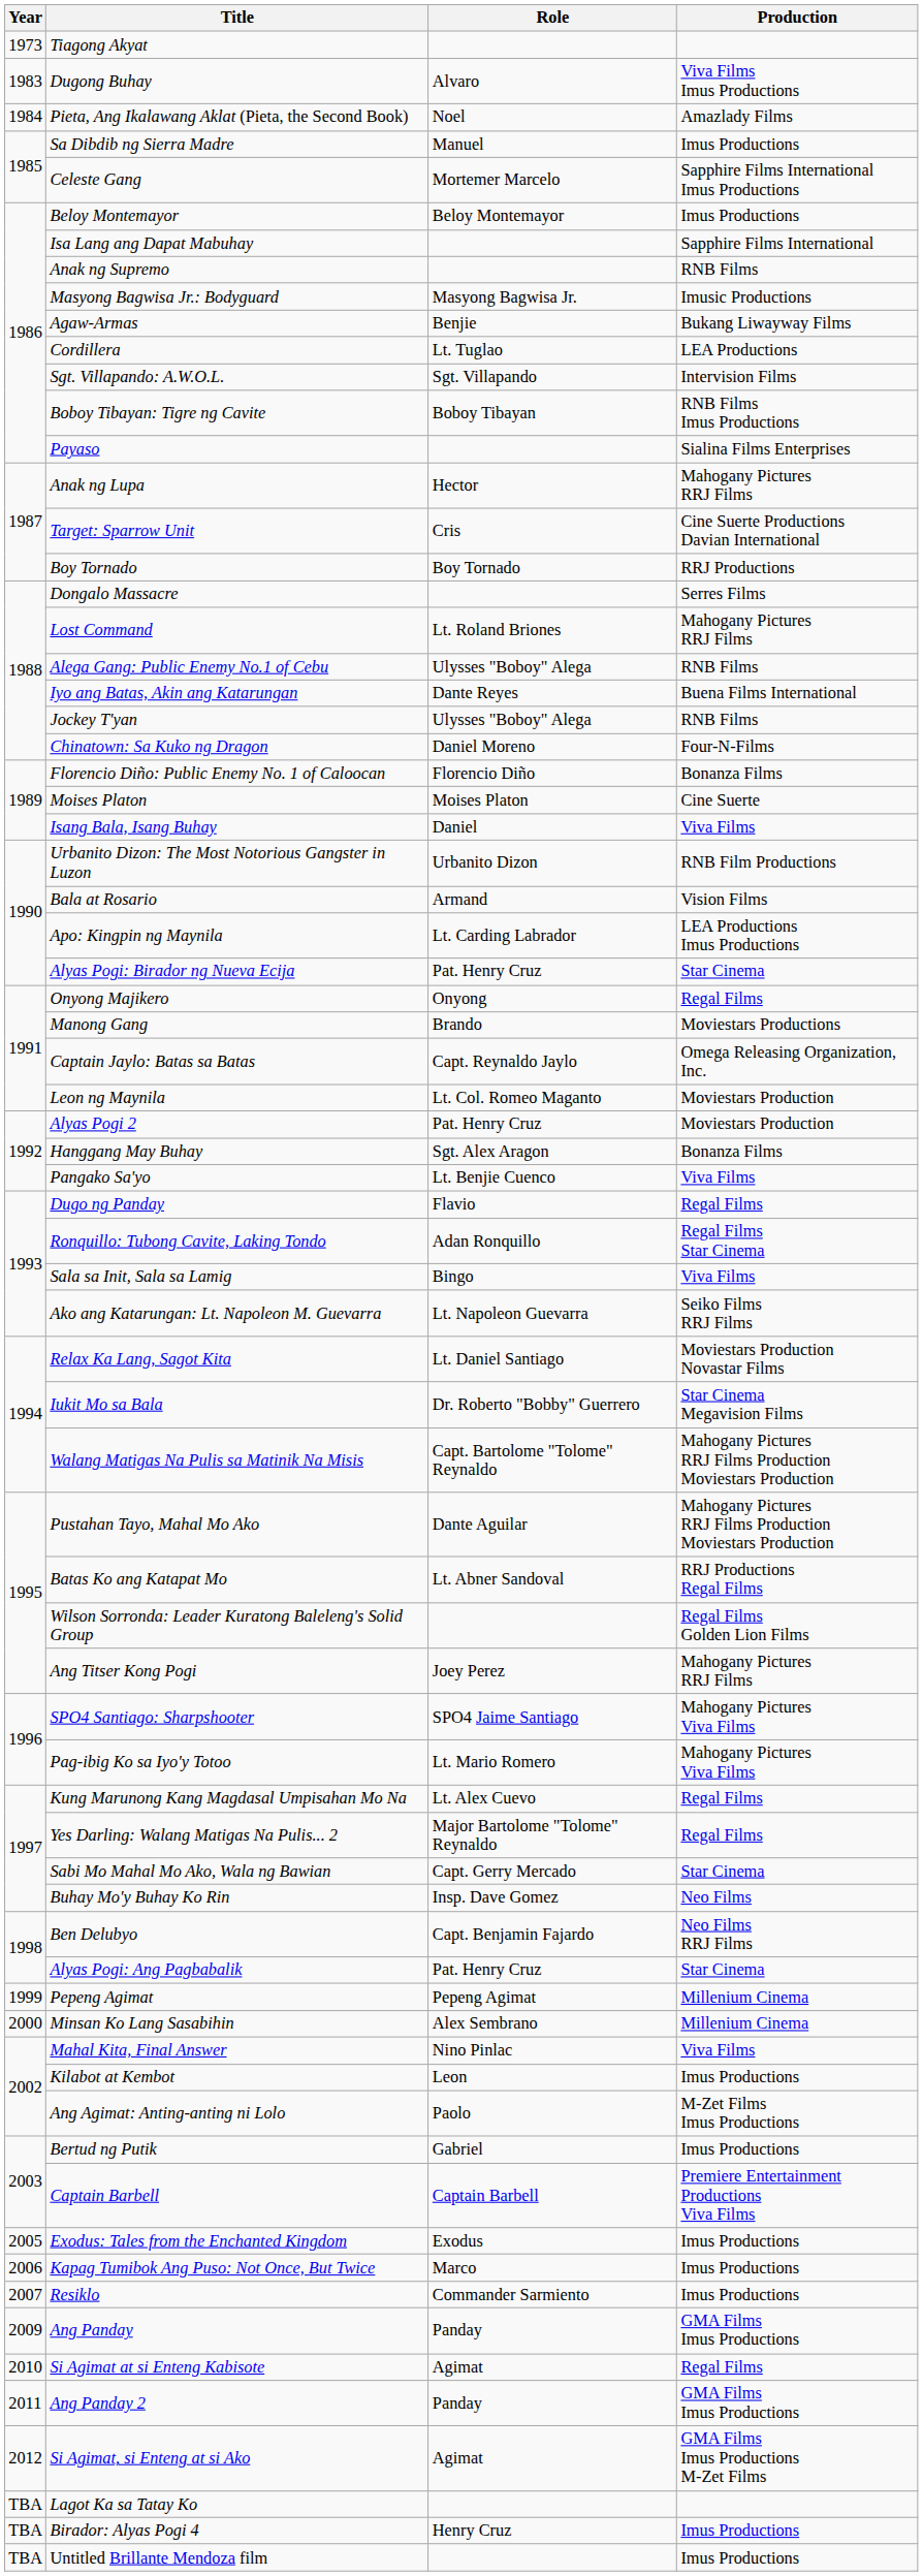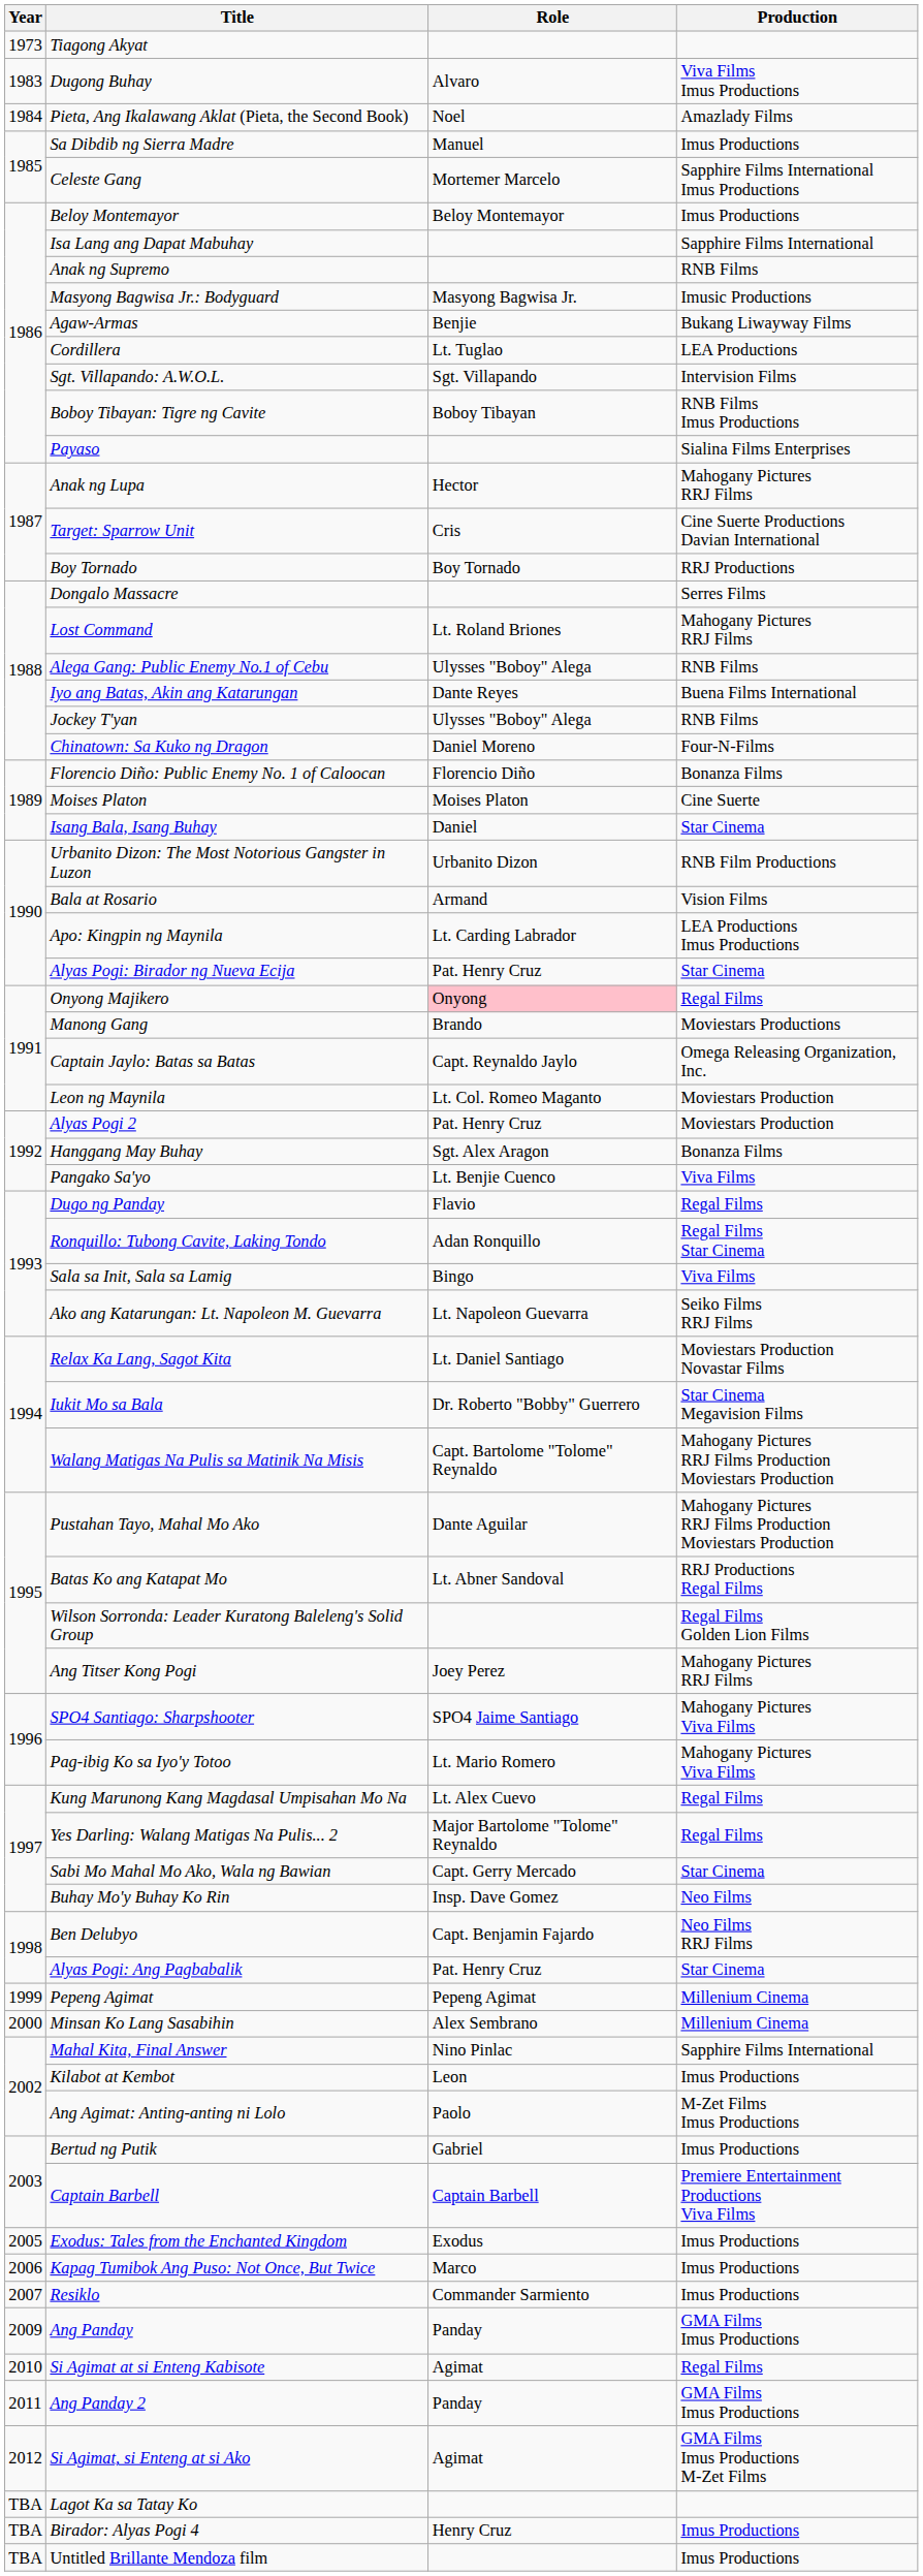Isang Bala, Isang Buhay | Production: Viva Films -> Star Cinema
Onyong Majikero | Role: no background -> pink background
Mahal Kita, Final Answer | Production: Viva Films -> Sapphire Films International
